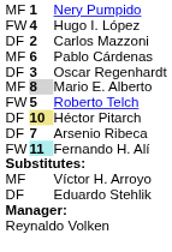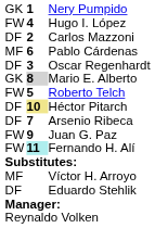Nery Pumpido | column 1: MF -> GK
Mario E. Alberto | column 1: MF -> GK
+ row: FW | 9 | Juan G. Paz
